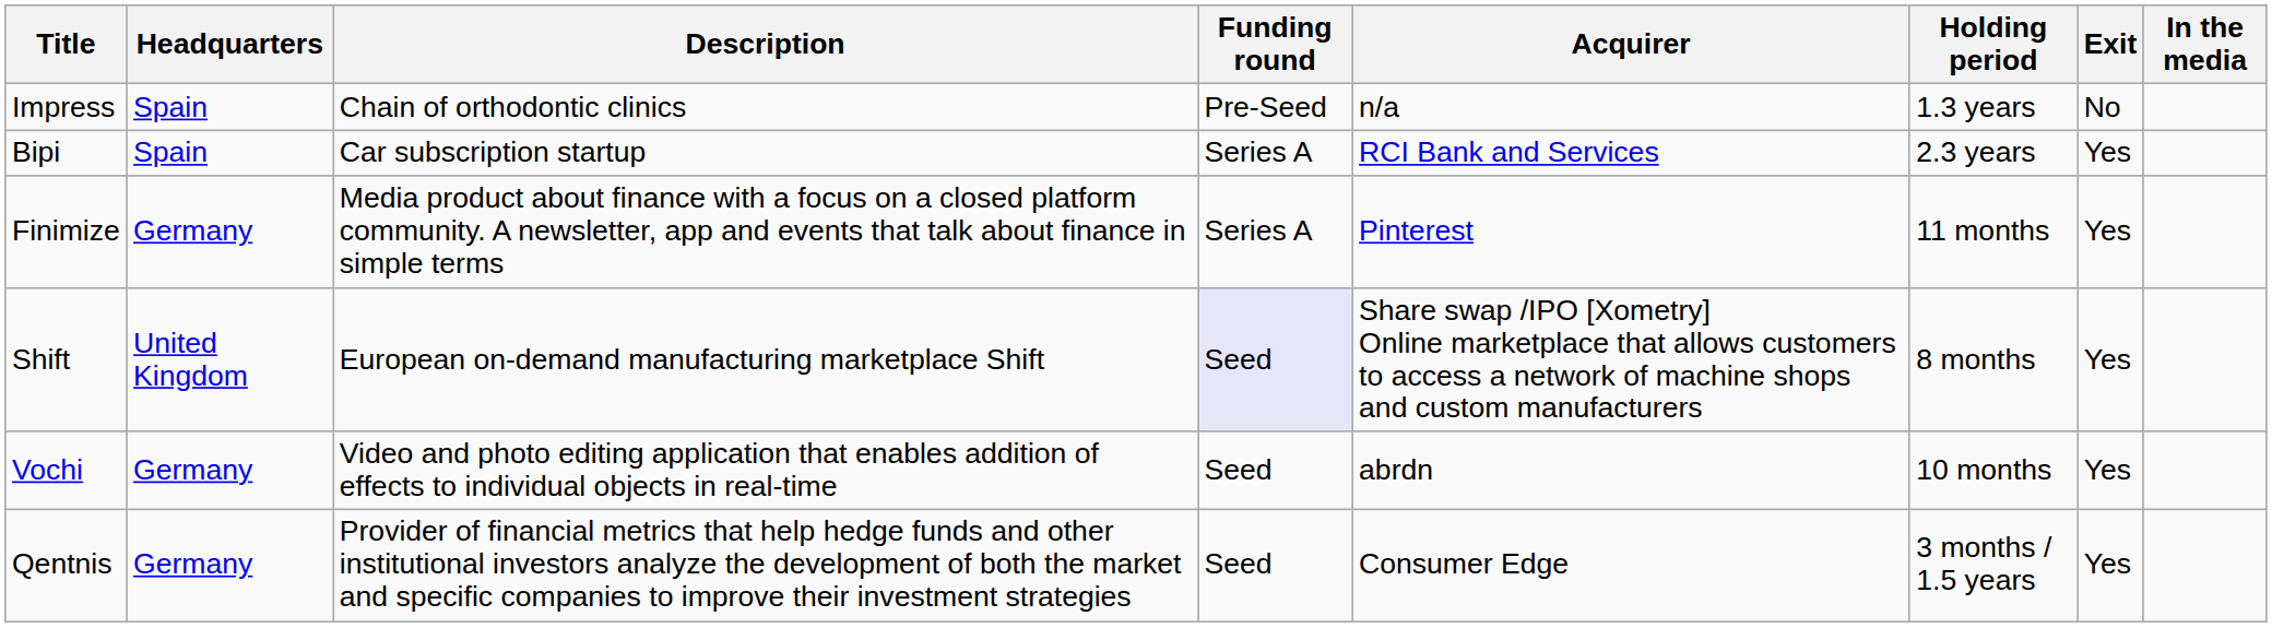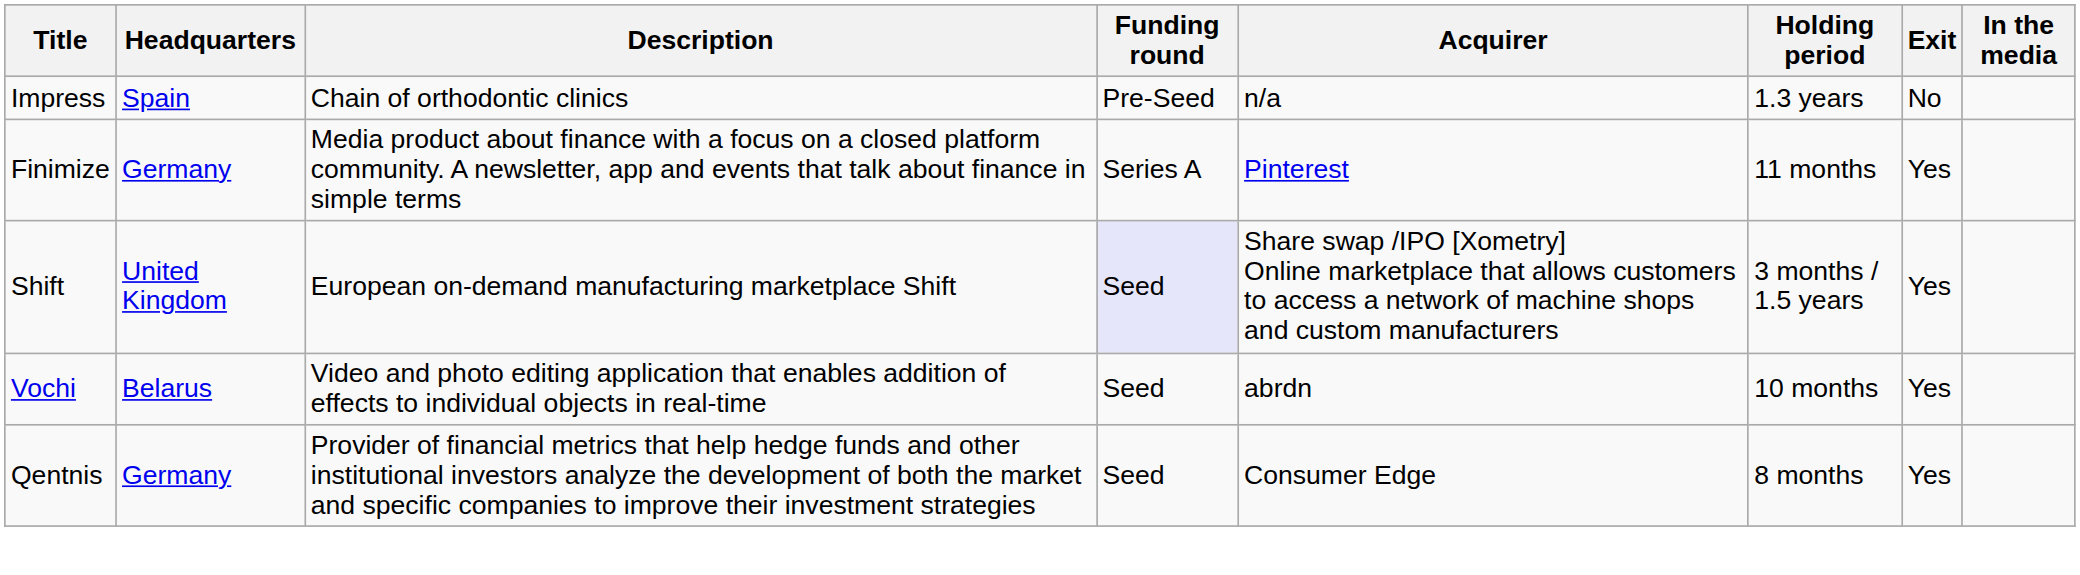- row: Bipi | Spain | Car subscription startup | Series A | RCI Bank and Services | 2.3 years | Yes
Shift | Holding period: 8 months -> 3 months / 1.5 years
Vochi | Headquarters: Germany -> Belarus
Qentnis | Holding period: 3 months / 1.5 years -> 8 months
